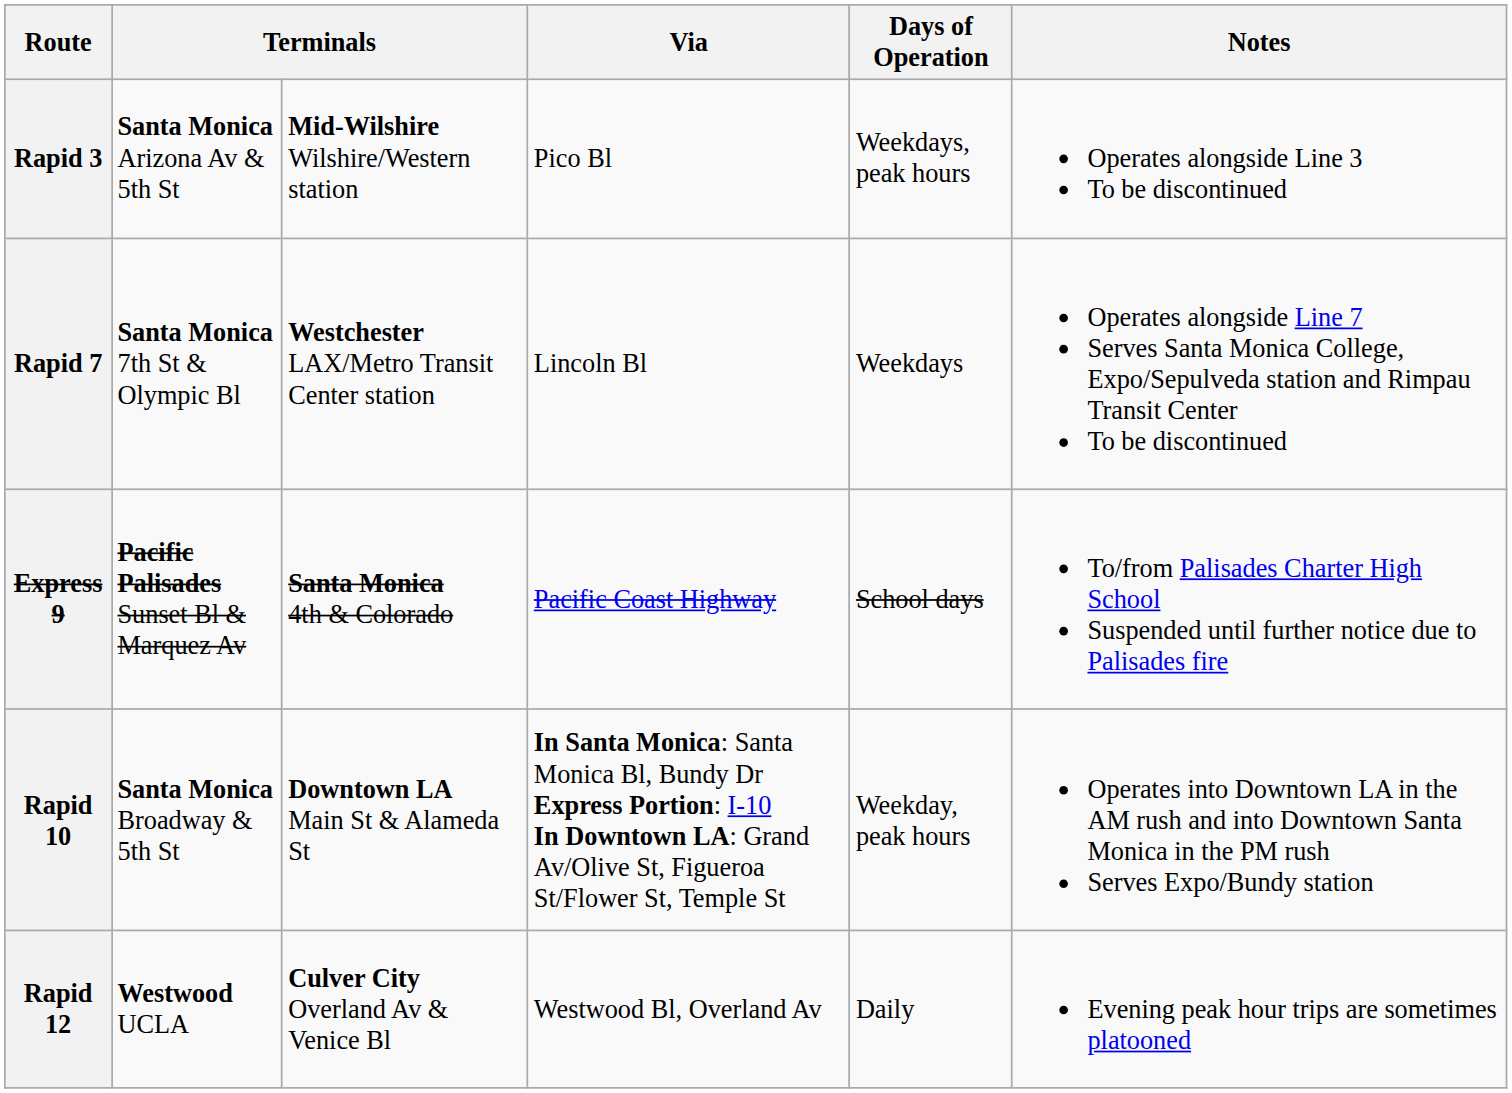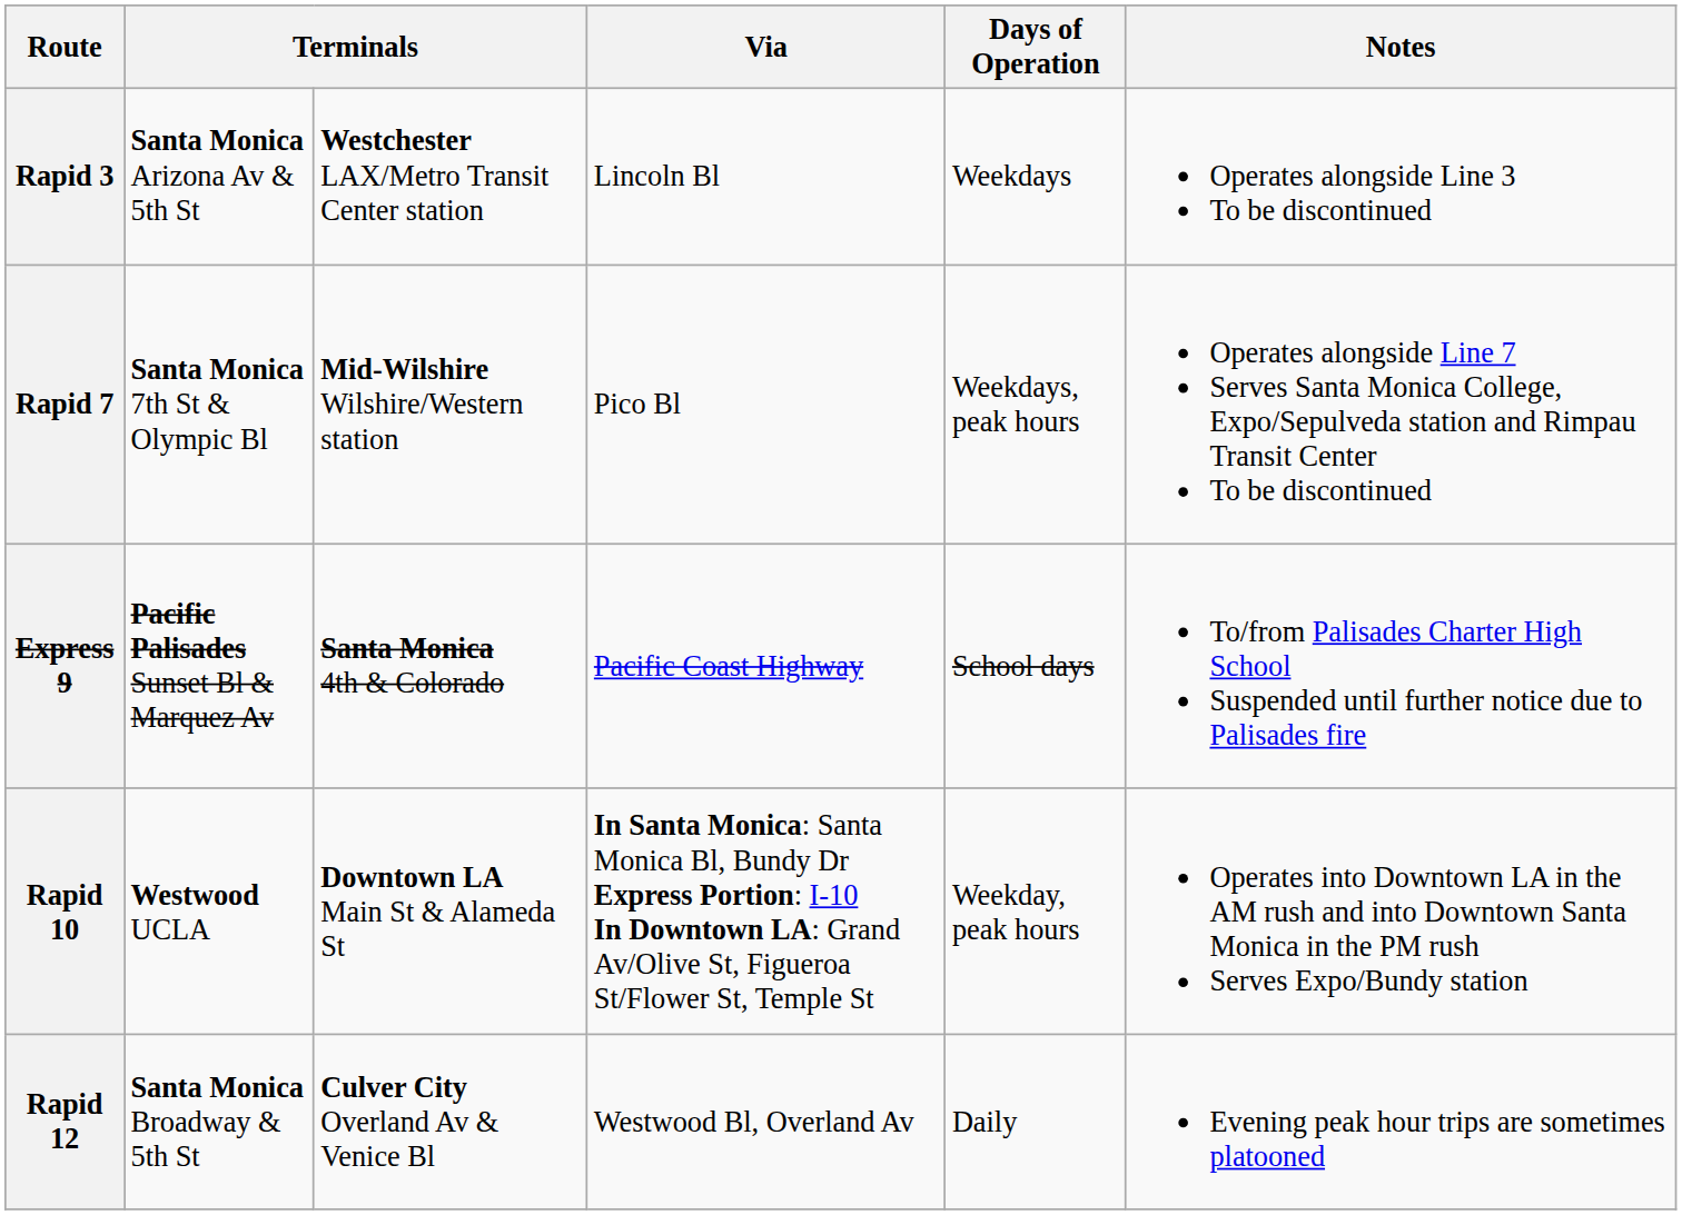Rapid 3 | column 3: Mid-Wilshire Wilshire/Western station -> Westchester LAX/Metro Transit Center station
Rapid 3 | Via: Pico Bl -> Lincoln Bl
Rapid 3 | Days of Operation: Weekdays, peak hours -> Weekdays
Rapid 7 | column 3: Westchester LAX/Metro Transit Center station -> Mid-Wilshire Wilshire/Western station
Rapid 7 | Via: Lincoln Bl -> Pico Bl
Rapid 7 | Days of Operation: Weekdays -> Weekdays, peak hours
Rapid 10 | column 2: Santa Monica Broadway & 5th St -> Westwood UCLA
Rapid 12 | column 2: Westwood UCLA -> Santa Monica Broadway & 5th St
